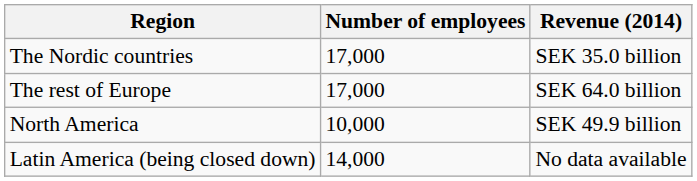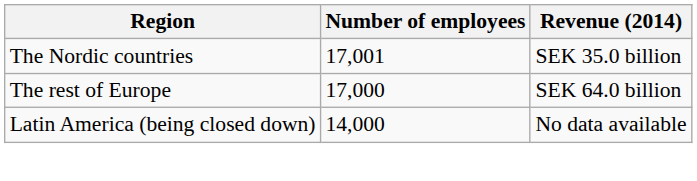The Nordic countries | Number of employees: 17,000 -> 17,001
- row: North America | 10,000 | SEK 49.9 billion
